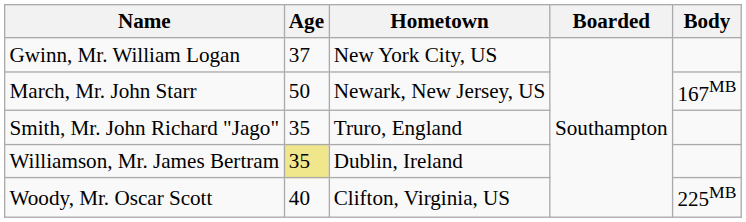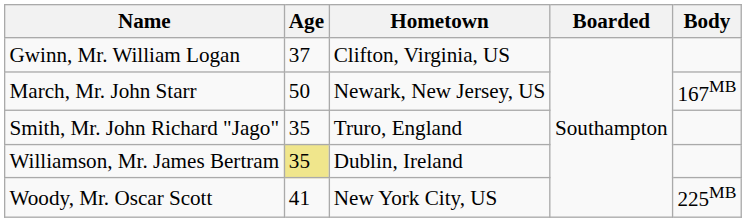Gwinn, Mr. William Logan | Hometown: New York City, US -> Clifton, Virginia, US
Woody, Mr. Oscar Scott | Age: 40 -> 41
Woody, Mr. Oscar Scott | Hometown: Clifton, Virginia, US -> New York City, US
